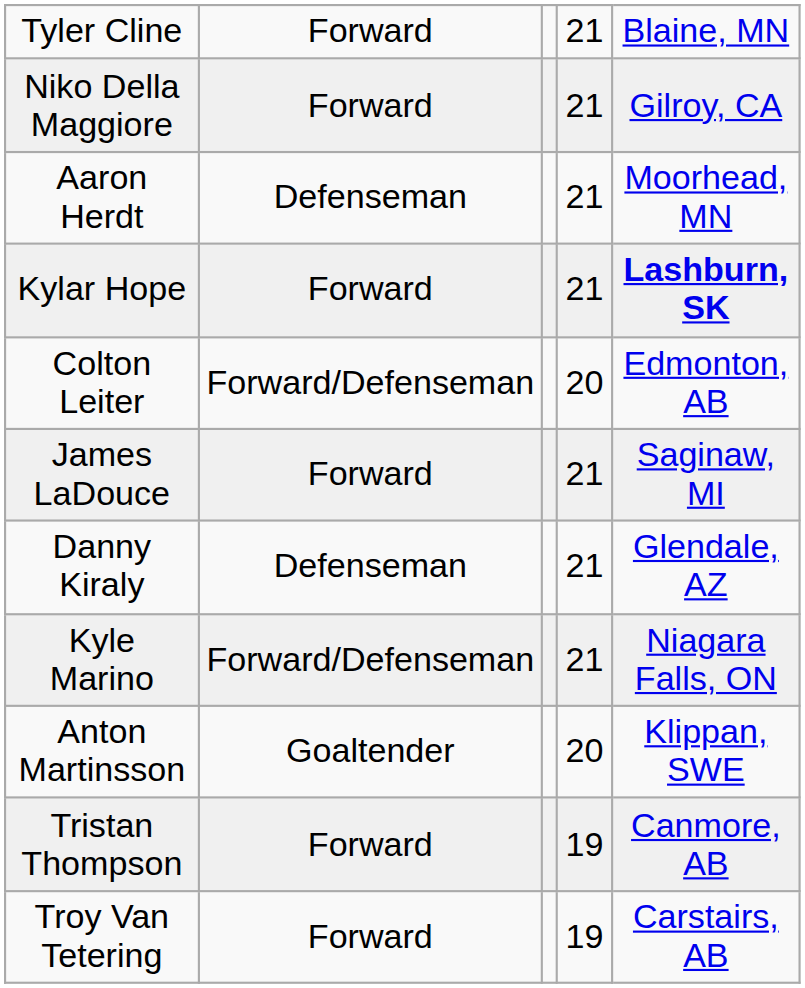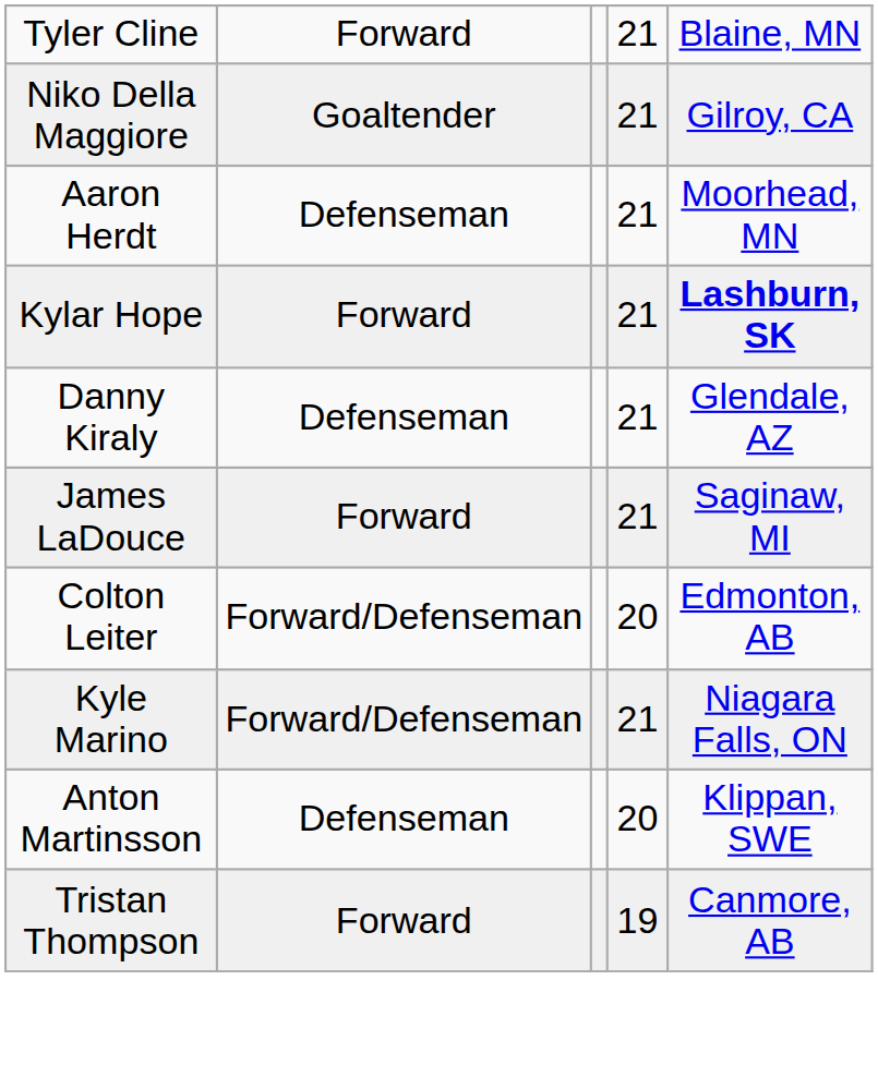Niko Della Maggiore | column 2: Forward -> Goaltender
rows swapped: Danny Kiraly <-> Colton Leiter
Anton Martinsson | column 2: Goaltender -> Defenseman
- row: Troy Van Tetering | Forward | 19 | Carstairs, AB
